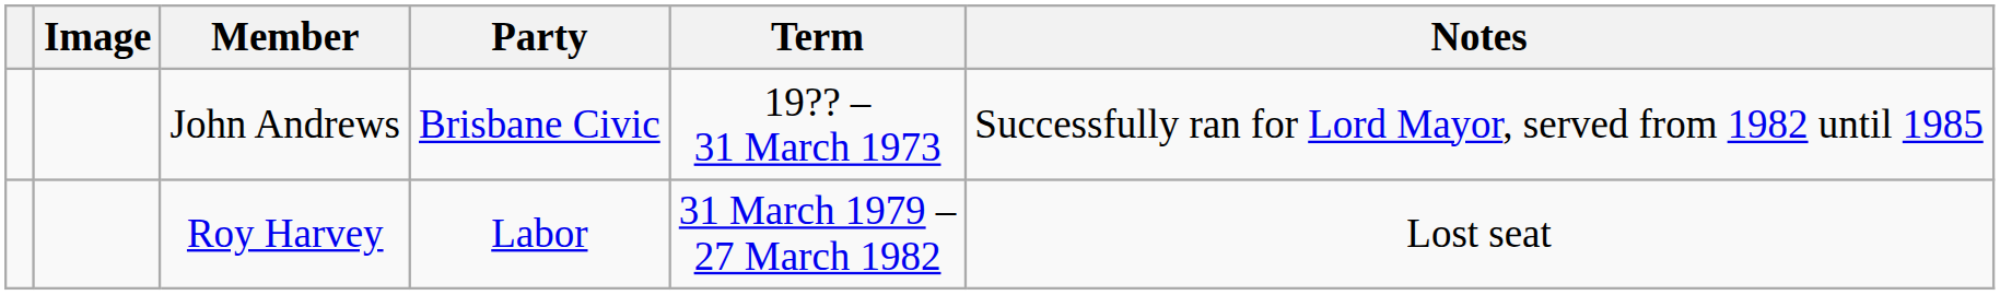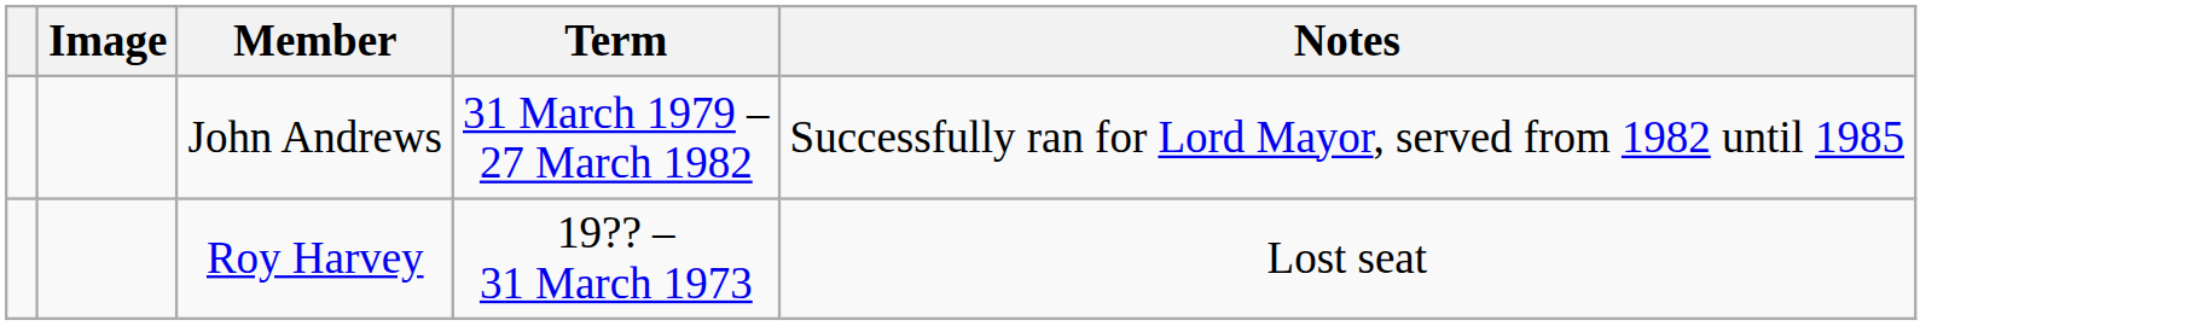- column: Party | Brisbane Civic | Labor
John Andrews | Term: 19?? – 31 March 1973 -> 31 March 1979 – 27 March 1982
Roy Harvey | Term: 31 March 1979 – 27 March 1982 -> 19?? – 31 March 1973
